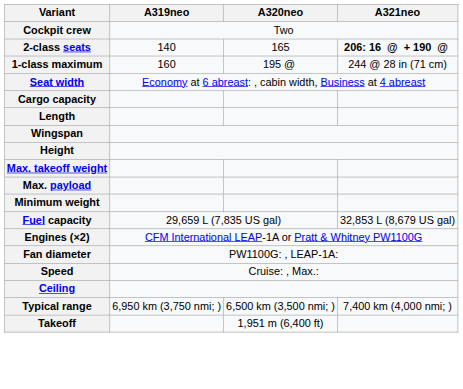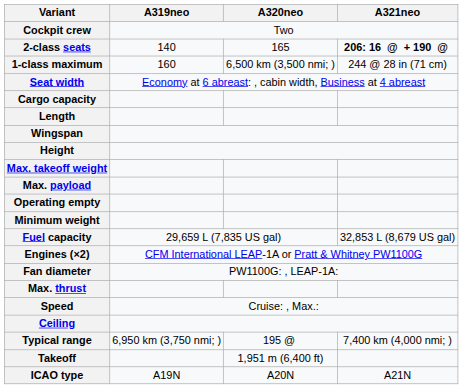1-class maximum | A320neo: 195 @ -> 6,500 km (3,500 nmi; )
+ row: Operating empty
+ row: Max. thrust
Typical range | A320neo: 6,500 km (3,500 nmi; ) -> 195 @
+ row: ICAO type | A19N | A20N | A21N
